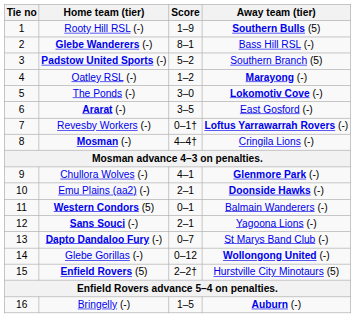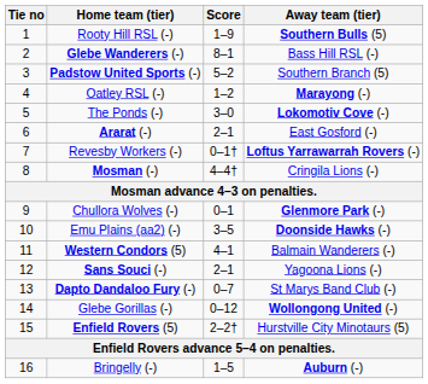Ararat (-) | Score: 3–5 -> 2–1
Chullora Wolves (-) | Score: 4–1 -> 0–1
Emu Plains (aa2) (-) | Score: 2–1 -> 3–5
Western Condors (5) | Score: 0–1 -> 4–1
